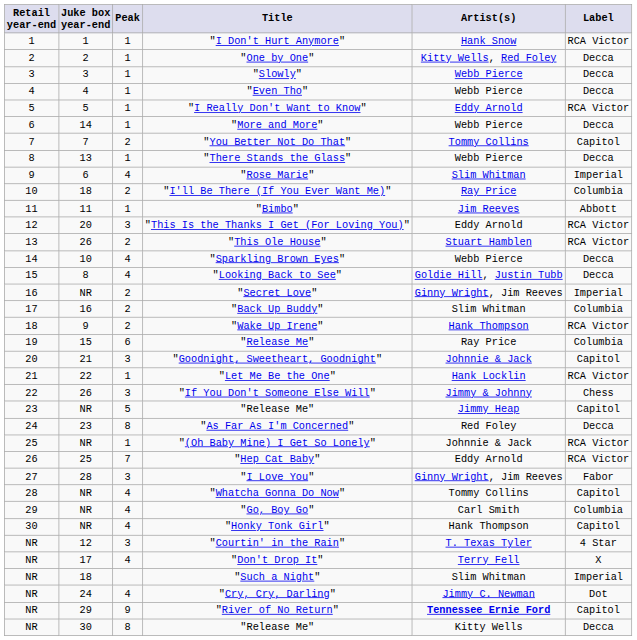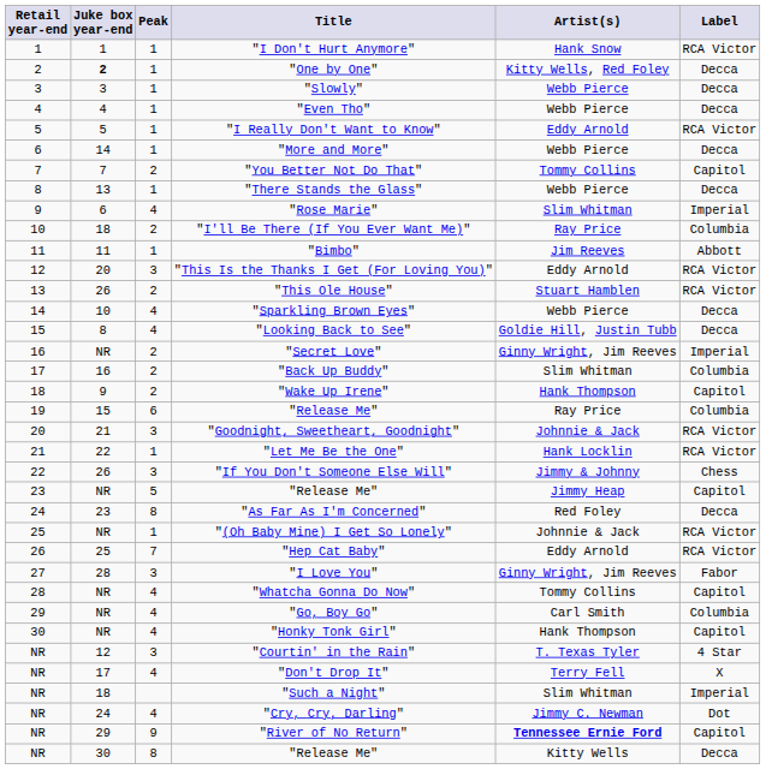"One by One" | Juke box year-end: normal -> bold
"Wake Up Irene" | Label: RCA Victor -> Capitol
"Goodnight, Sweetheart, Goodnight" | Label: Capitol -> RCA Victor
